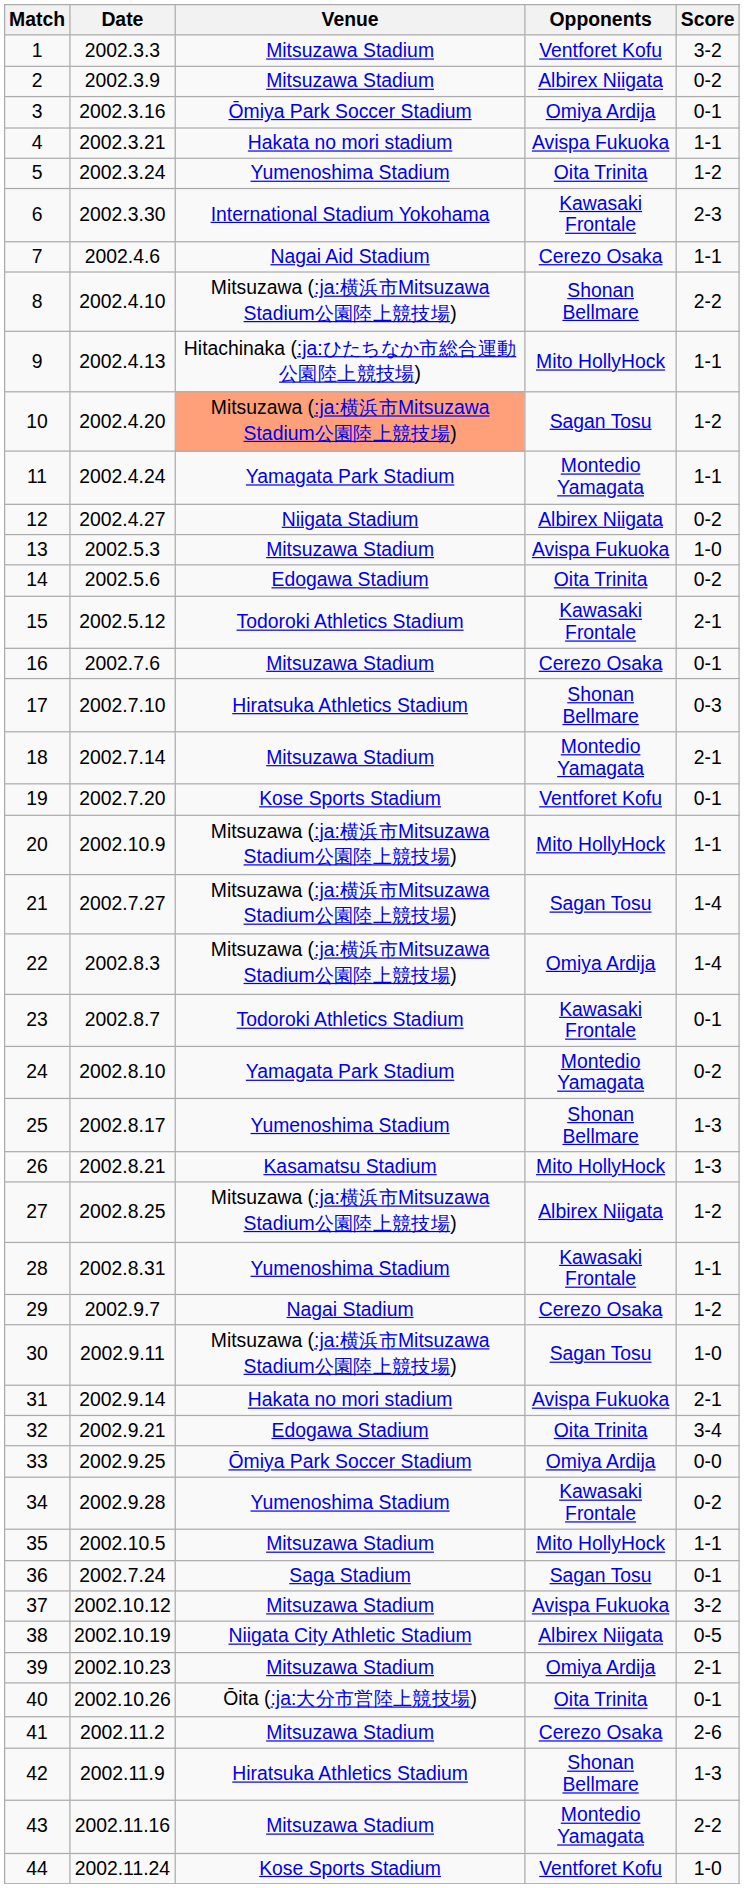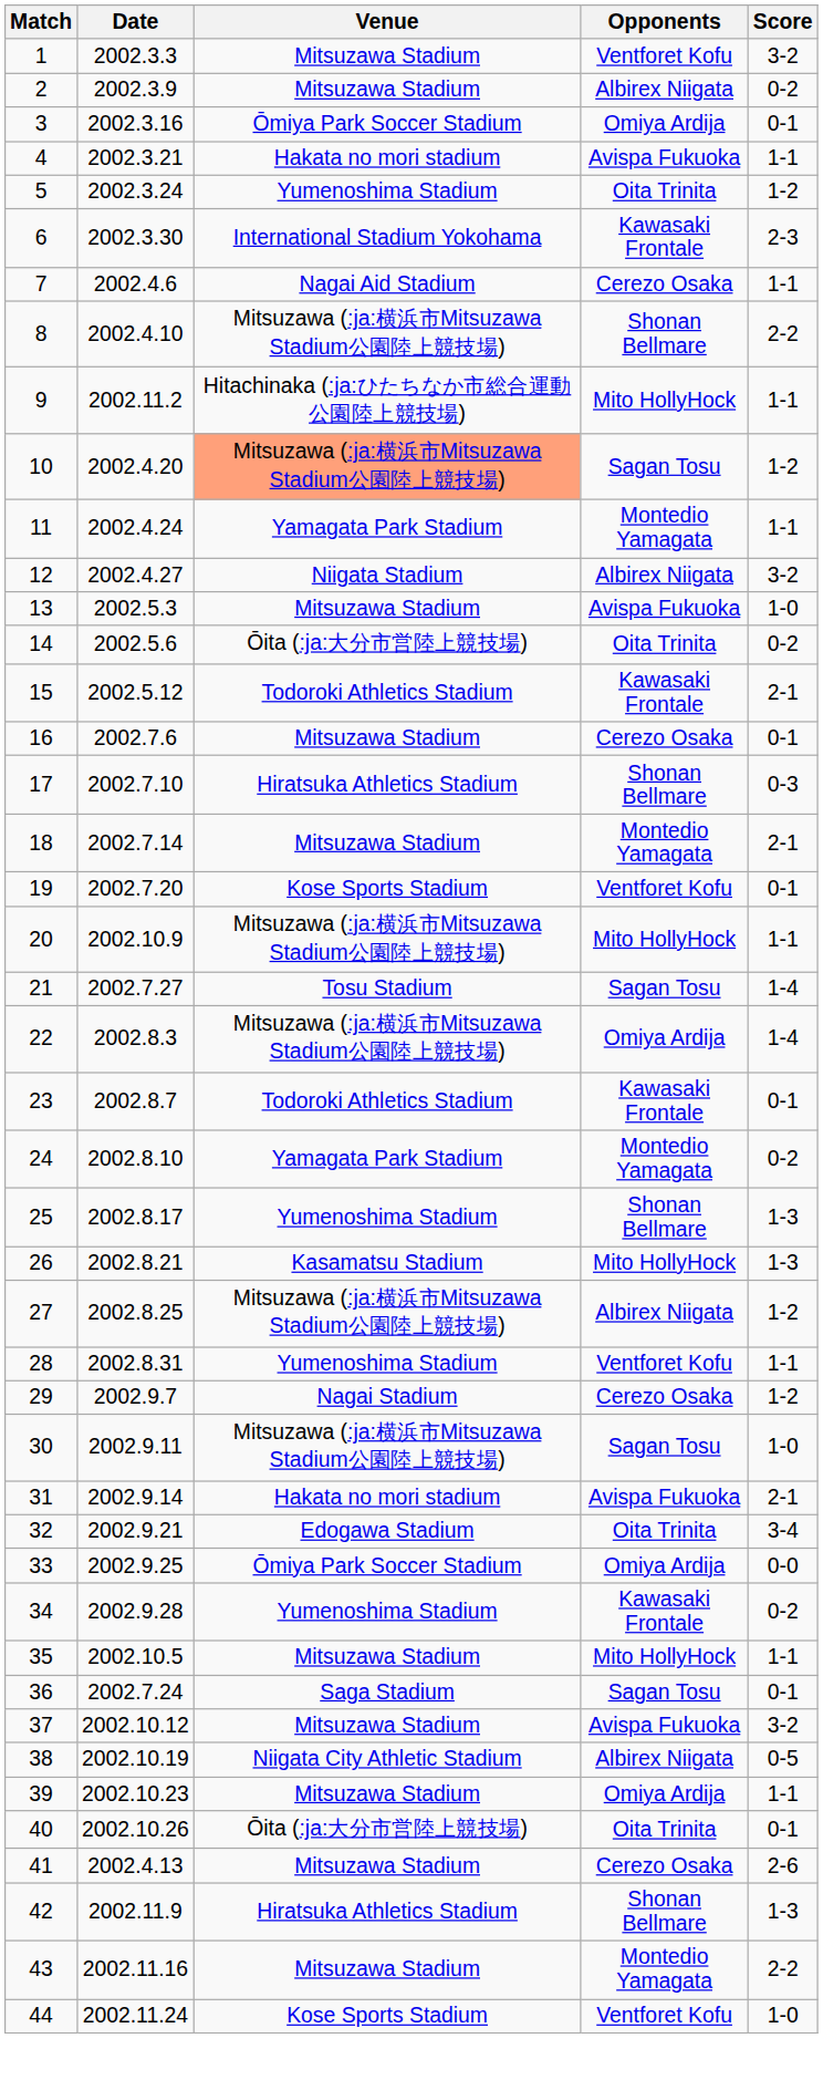9 | Date: 2002.4.13 -> 2002.11.2
12 | Score: 0-2 -> 3-2
14 | Venue: Edogawa Stadium -> Ōita (:ja:大分市営陸上競技場)
21 | Venue: Mitsuzawa (:ja:横浜市Mitsuzawa Stadium公園陸上競技場) -> Tosu Stadium
28 | Opponents: Kawasaki Frontale -> Ventforet Kofu
39 | Score: 2-1 -> 1-1
41 | Date: 2002.11.2 -> 2002.4.13
